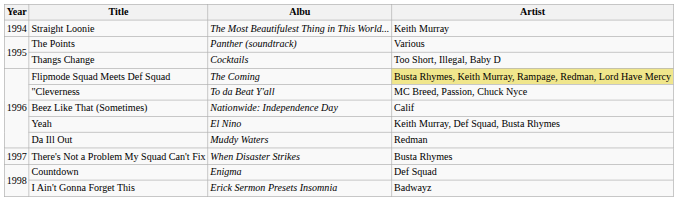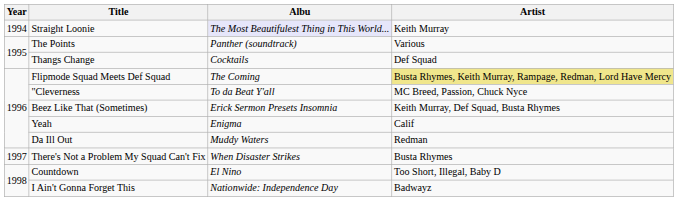Straight Loonie | Albu: no background -> lavender background
Thangs Change | Artist: Too Short, Illegal, Baby D -> Def Squad
Beez Like That (Sometimes) | Albu: Nationwide: Independence Day -> Erick Sermon Presets Insomnia
Beez Like That (Sometimes) | Artist: Calif -> Keith Murray, Def Squad, Busta Rhymes
Yeah | Albu: El Nino -> Enigma
Yeah | Artist: Keith Murray, Def Squad, Busta Rhymes -> Calif
Countdown | Albu: Enigma -> El Nino
Countdown | Artist: Def Squad -> Too Short, Illegal, Baby D
I Ain't Gonna Forget This | Albu: Erick Sermon Presets Insomnia -> Nationwide: Independence Day
